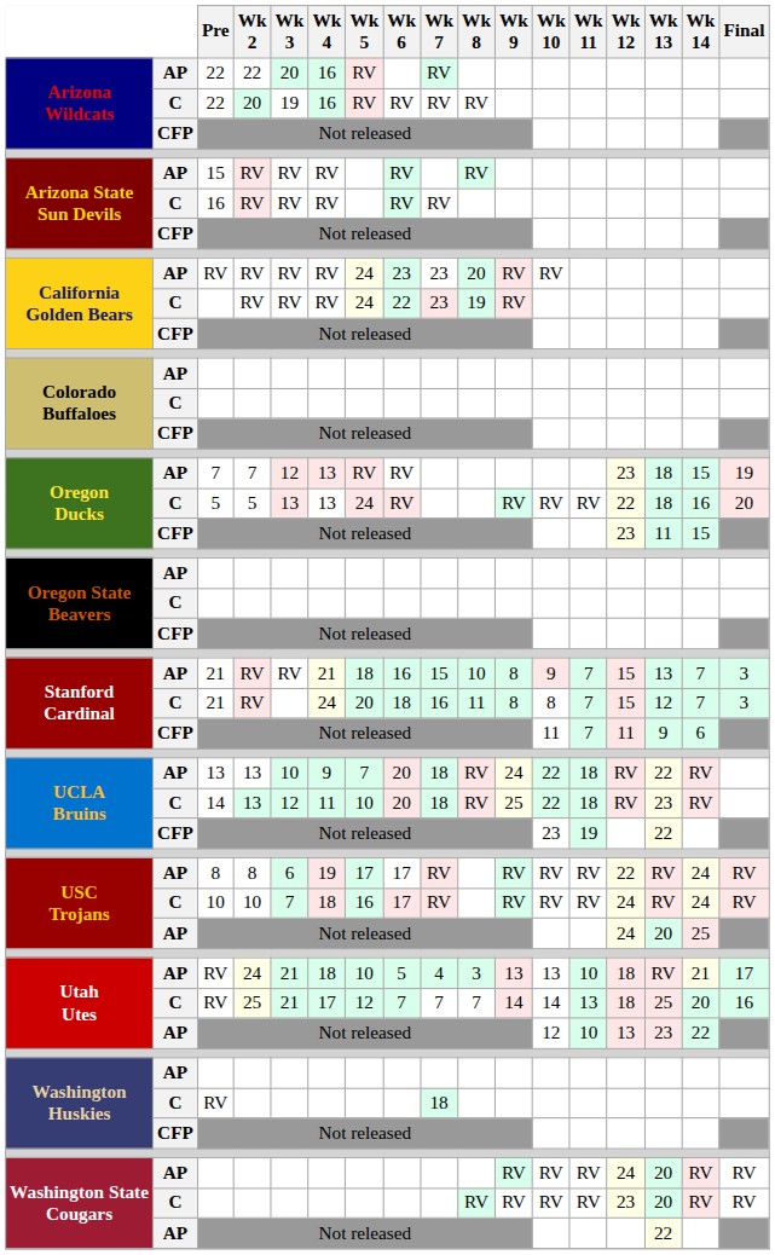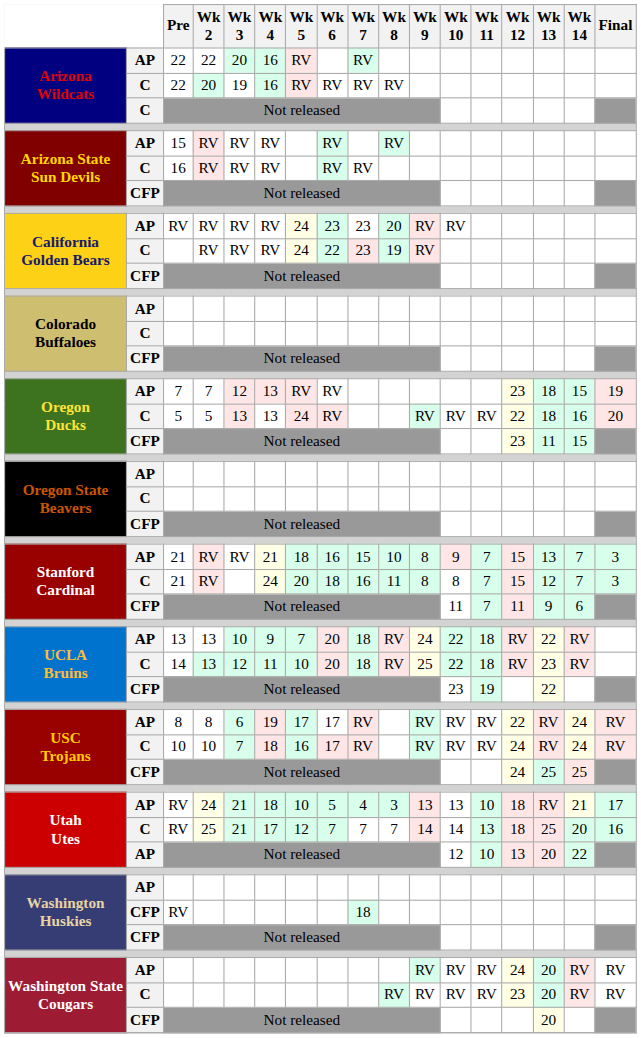Arizona Wildcats / Not released | column 2: CFP -> C
USC Trojans / Not released | column 2: AP -> CFP
USC Trojans / Not released | Wk 13: 20 -> 25
Utah Utes / Not released | Wk 13: 23 -> 20
Washington Huskies / RV | column 2: C -> CFP
Washington State Cougars / Not released | column 2: AP -> CFP
Washington State Cougars / Not released | Wk 13: 22 -> 20
